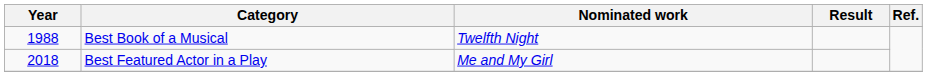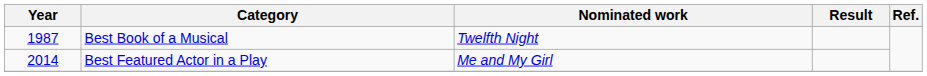Best Book of a Musical | Year: 1988 -> 1987
Best Featured Actor in a Play | Year: 2018 -> 2014
